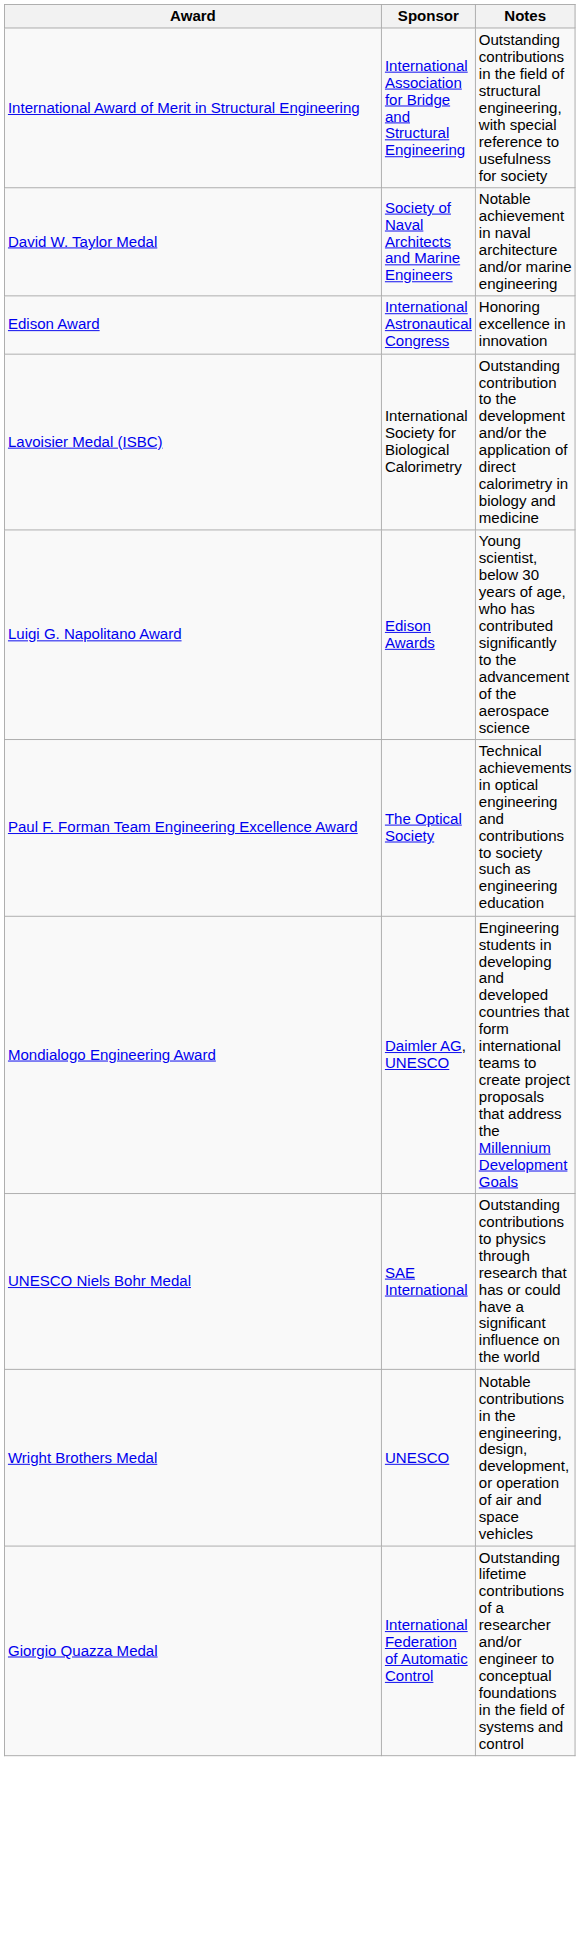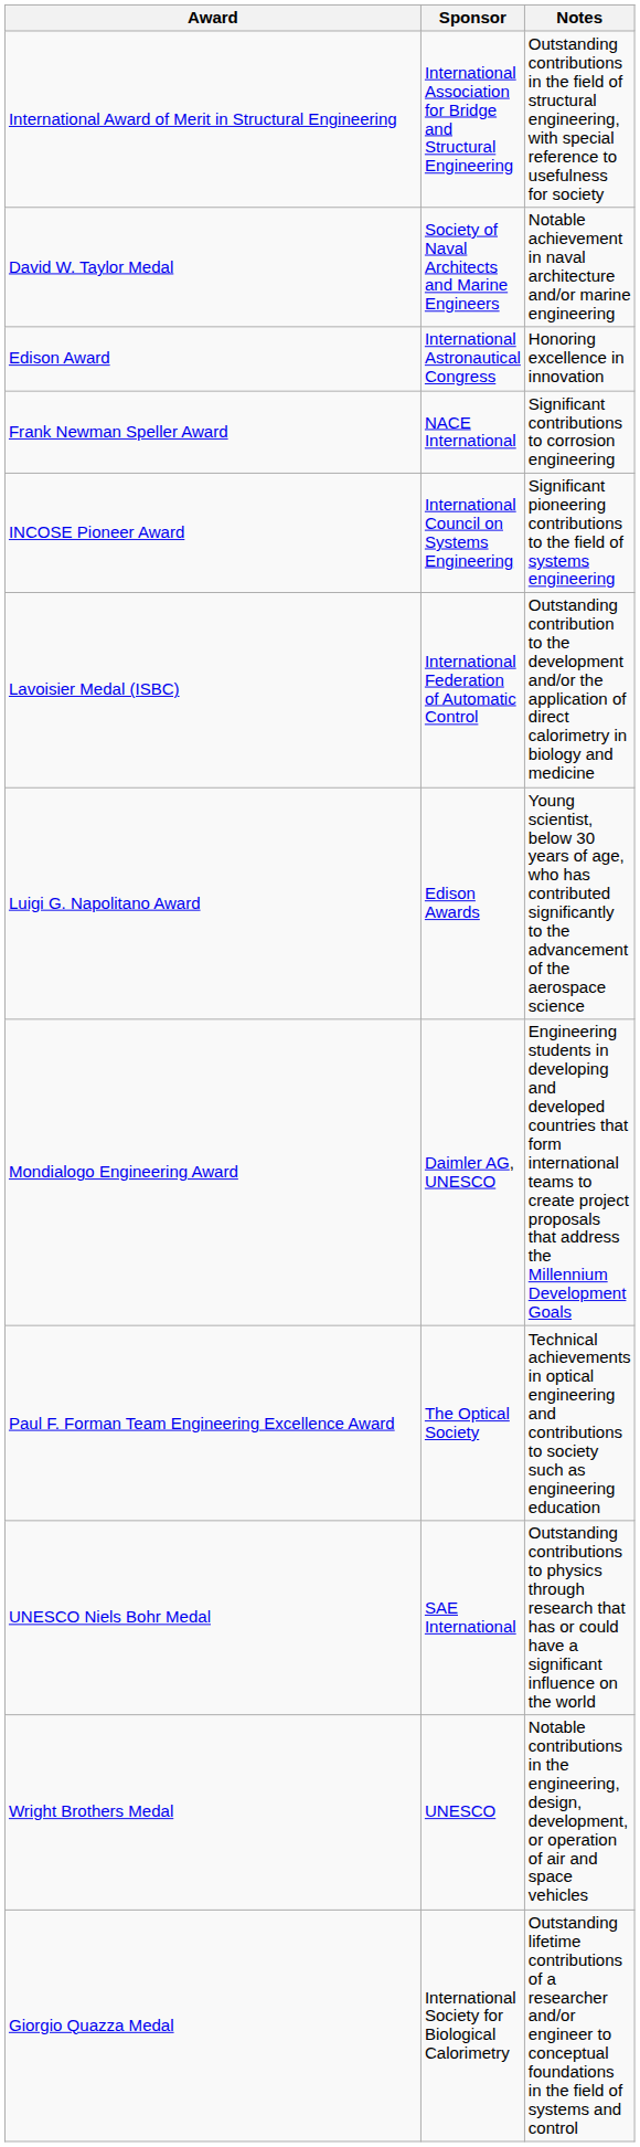+ row: Frank Newman Speller Award | NACE International | Significant contributions to corrosion engineering
+ row: INCOSE Pioneer Award | International Council on Systems Engineering | Significant pioneering contributions to the field of systems engineering
Lavoisier Medal (ISBC) | Sponsor: International Society for Biological Calorimetry -> International Federation of Automatic Control
rows swapped: Mondialogo Engineering Award <-> Paul F. Forman Team Engineering Excellence Award
Giorgio Quazza Medal | Sponsor: International Federation of Automatic Control -> International Society for Biological Calorimetry
